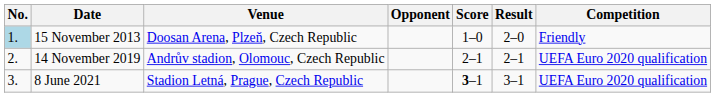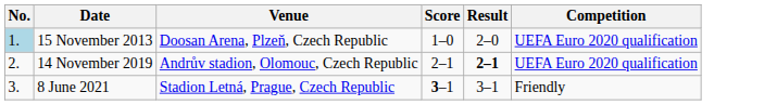- column: Opponent
15 November 2013 | Competition: Friendly -> UEFA Euro 2020 qualification
14 November 2019 | Result: normal -> bold
8 June 2021 | Competition: UEFA Euro 2020 qualification -> Friendly
